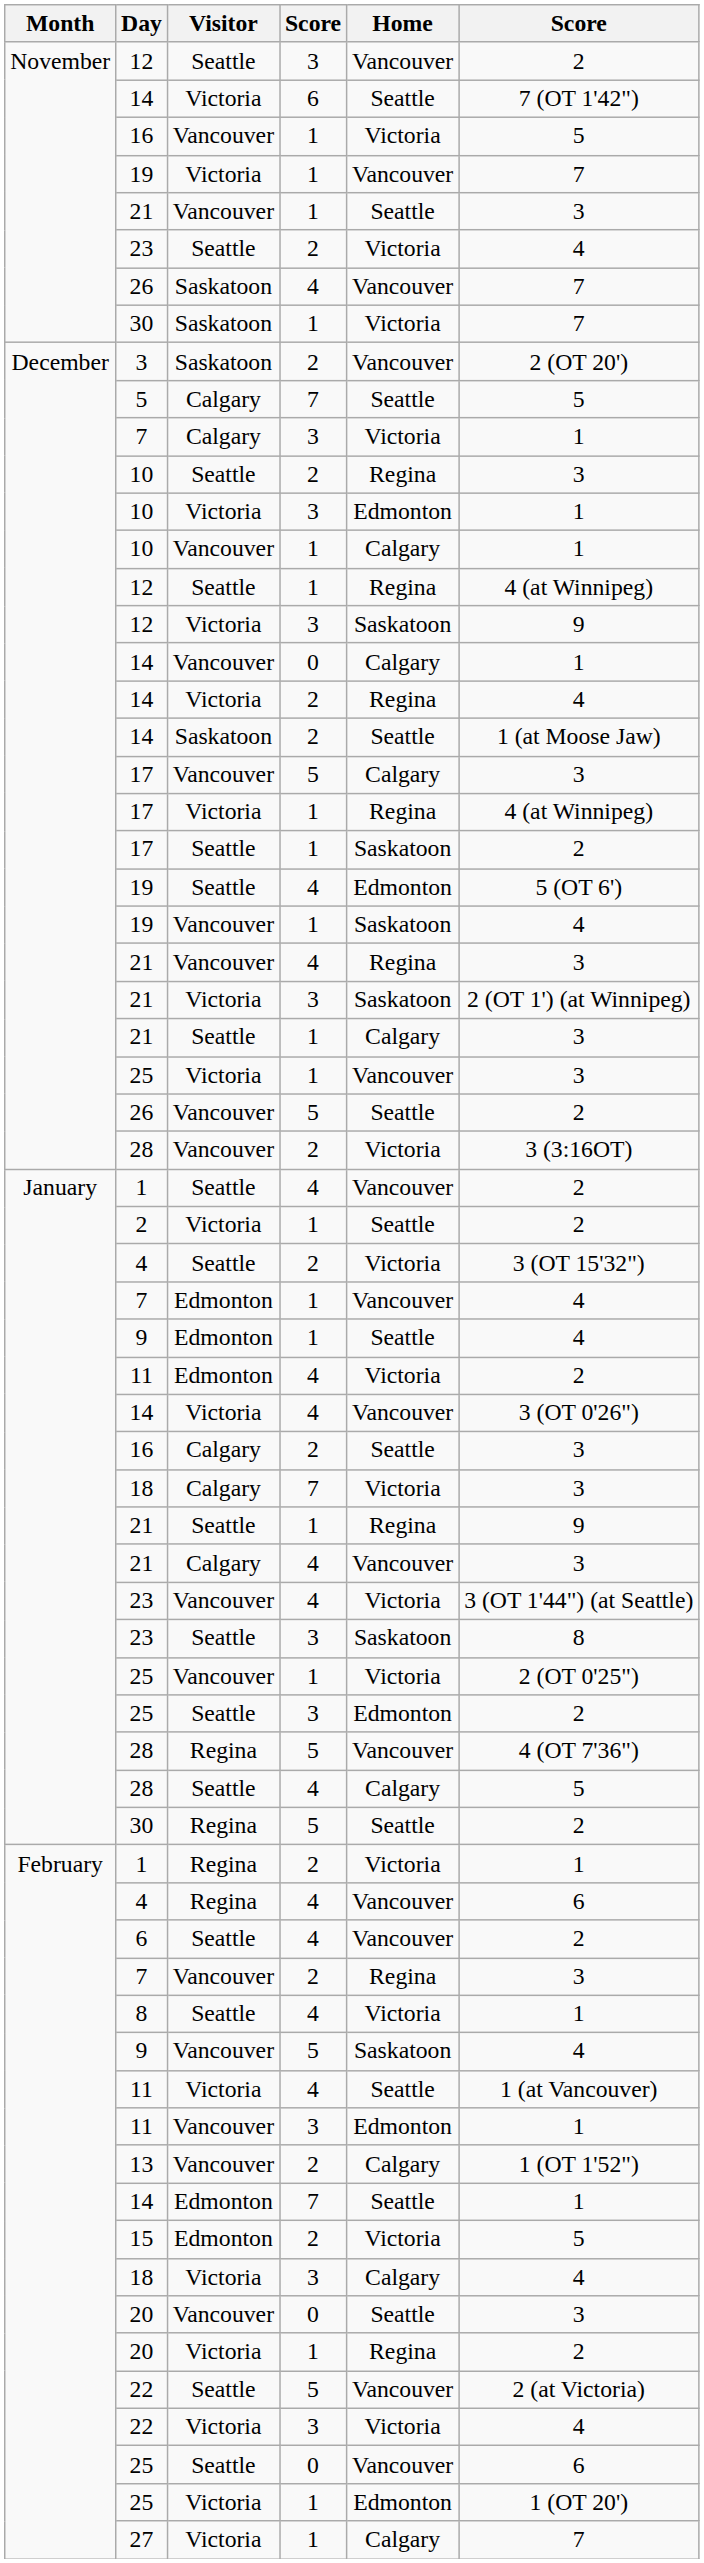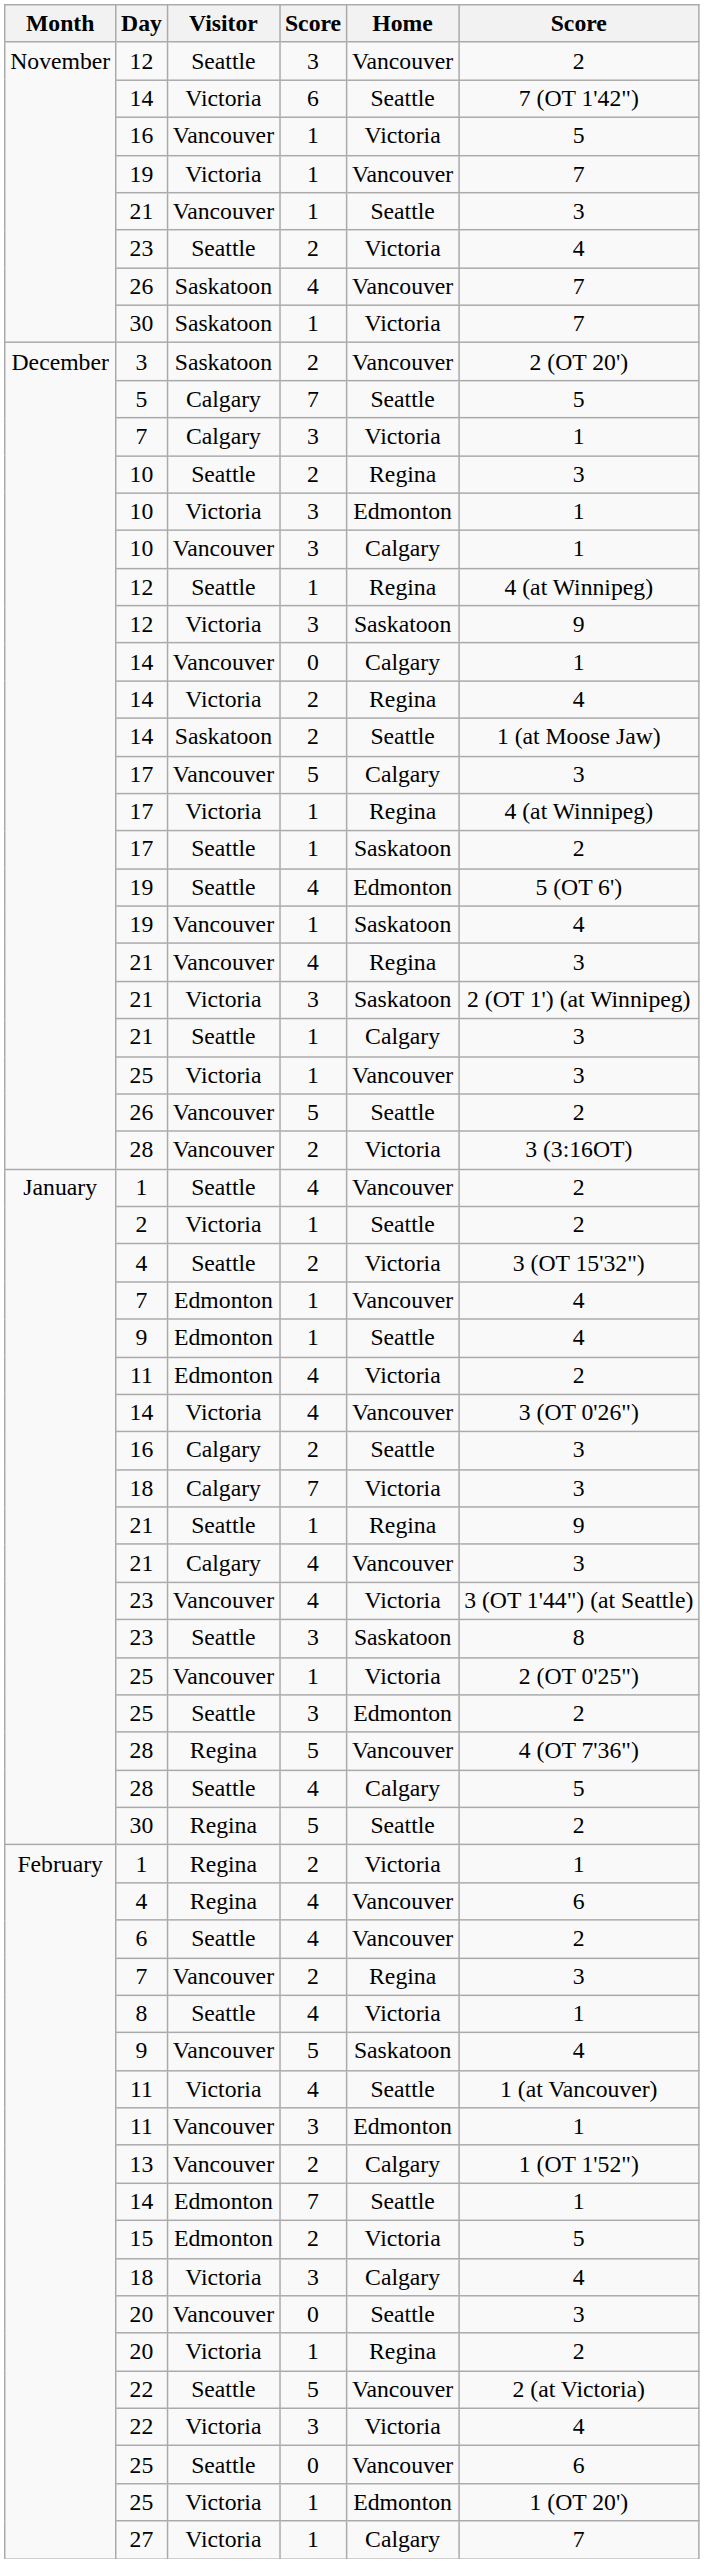10 / Vancouver | column 4: 1 -> 3
